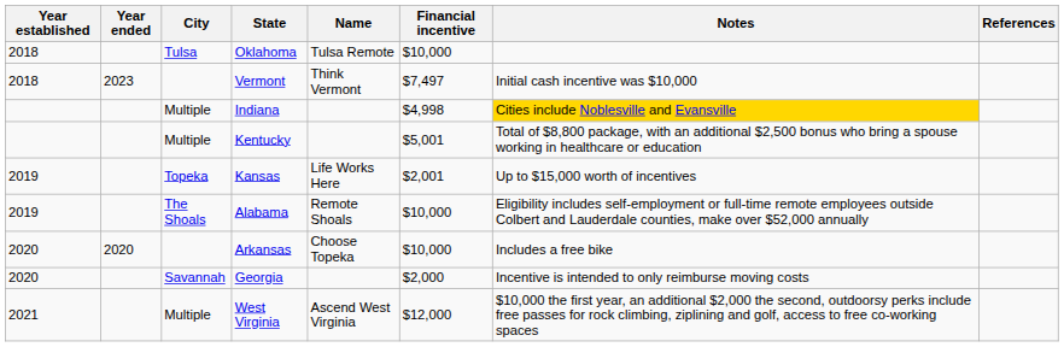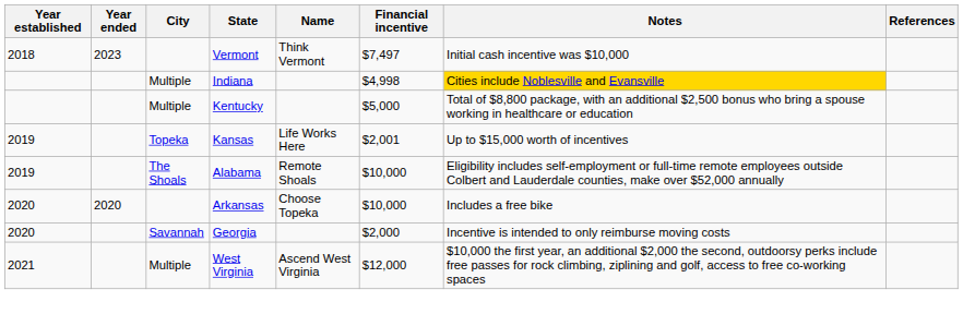- row: 2018 | Tulsa | Oklahoma | Tulsa Remote | $10,000
Kentucky | Financial incentive: $5,001 -> $5,000
